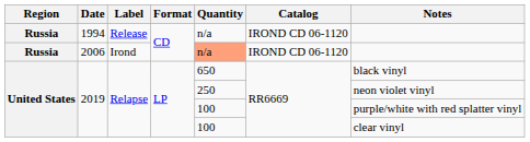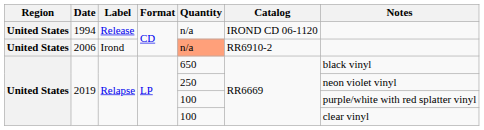1994 | Region: Russia -> United States
2006 | Region: Russia -> United States
2006 | Catalog: IROND CD 06-1120 -> RR6910-2
